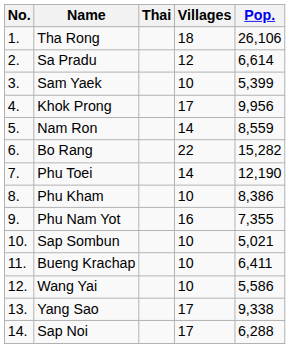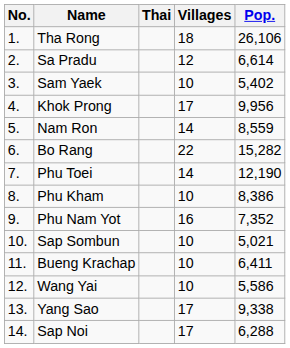Sam Yaek | Pop.: 5,399 -> 5,402
Phu Nam Yot | Pop.: 7,355 -> 7,352
